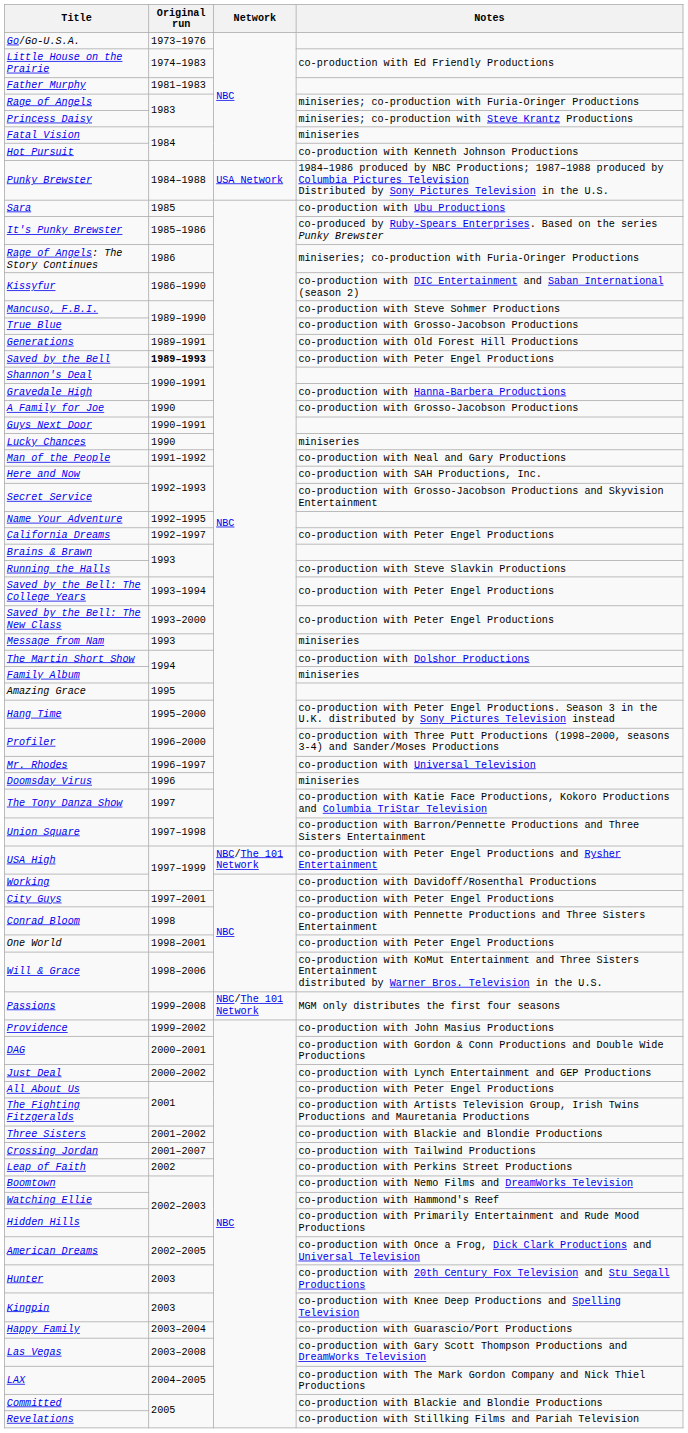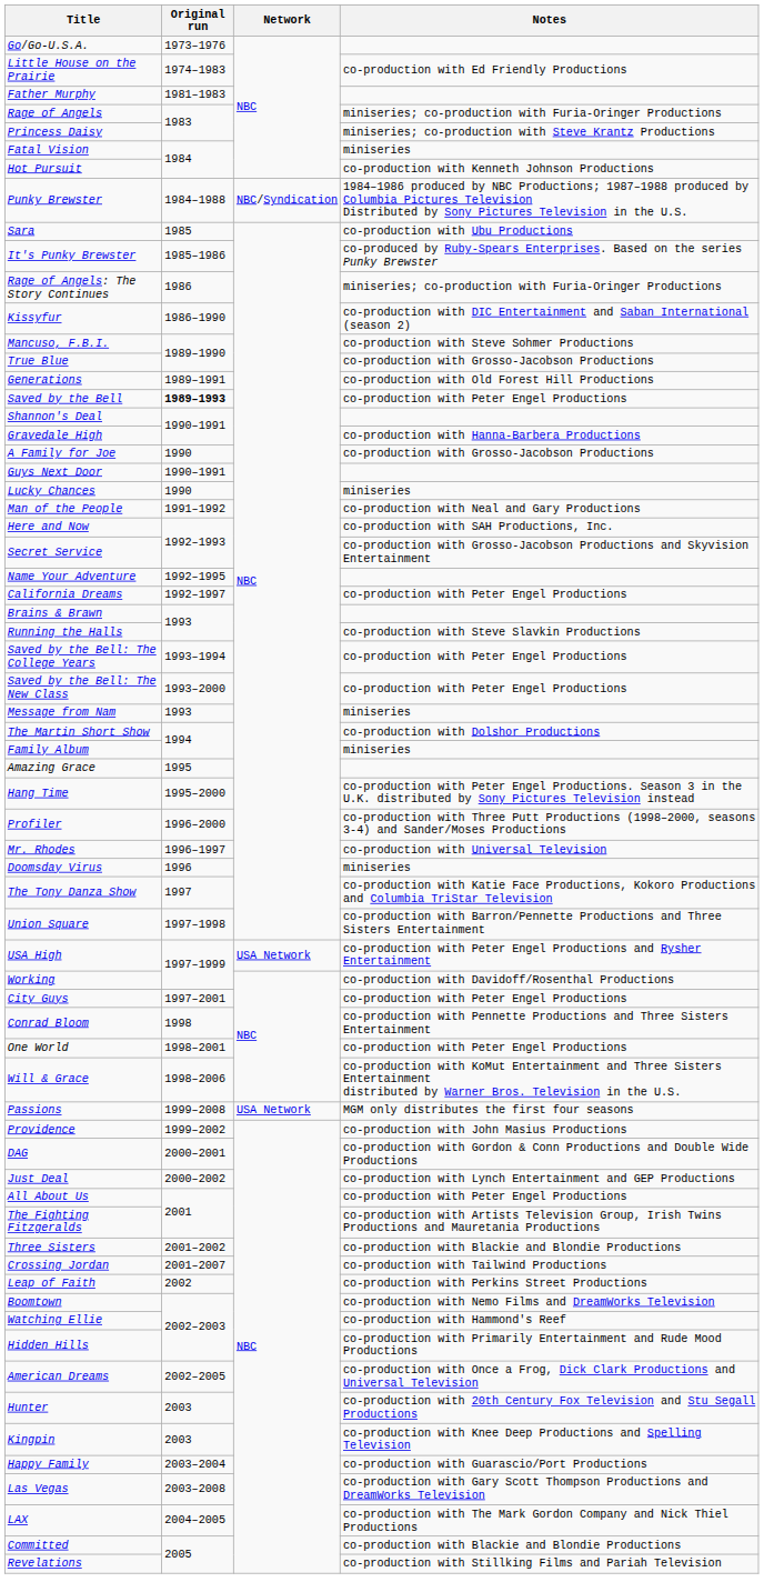Punky Brewster | Network: USA Network -> NBC/Syndication
USA High | Network: NBC/The 101 Network -> USA Network
Passions | Network: NBC/The 101 Network -> USA Network
